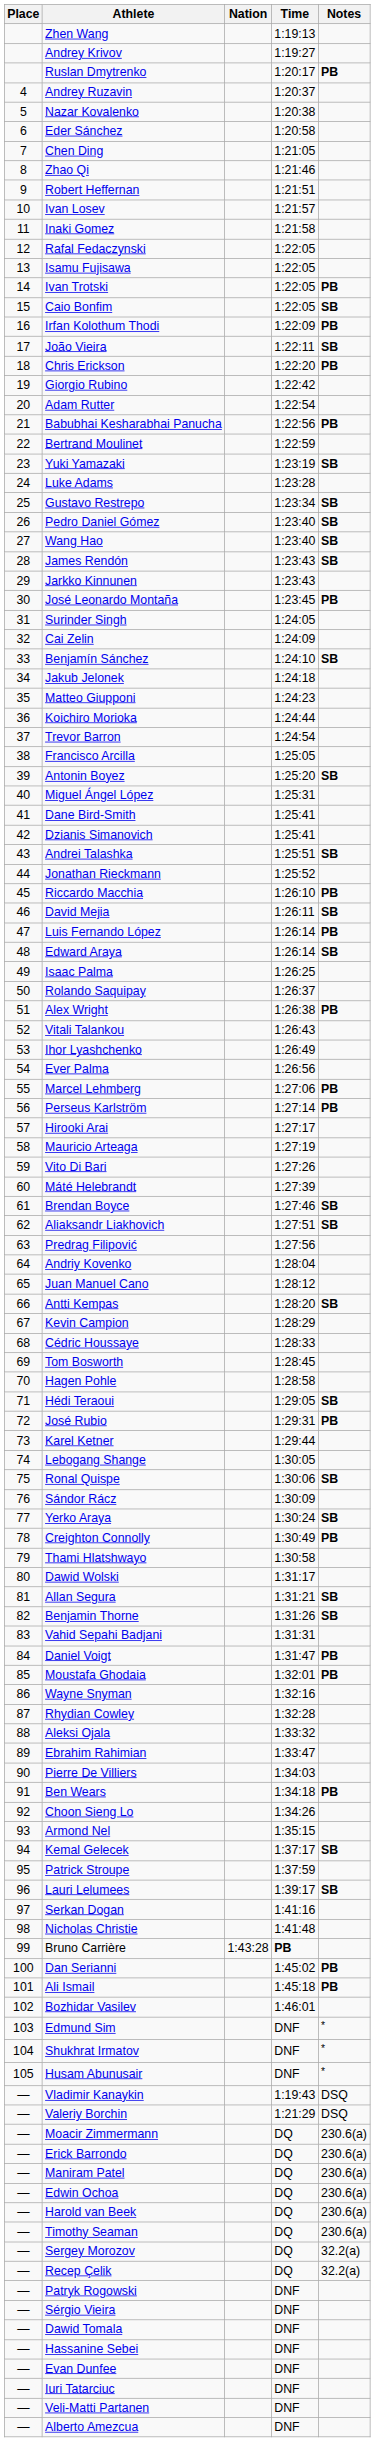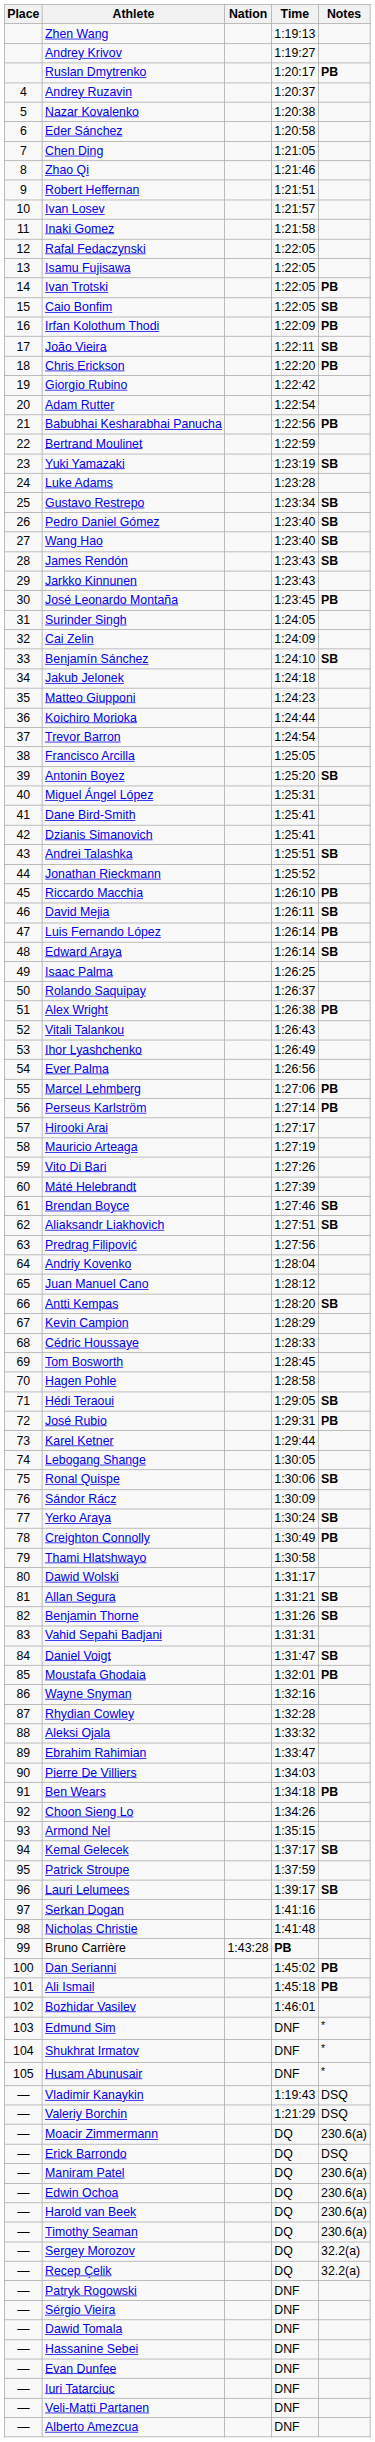Daniel Voigt | Notes: PB -> SB
Erick Barrondo | Notes: 230.6(a) -> DSQ
